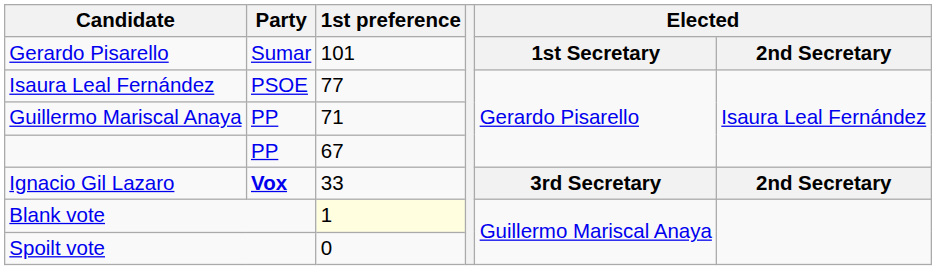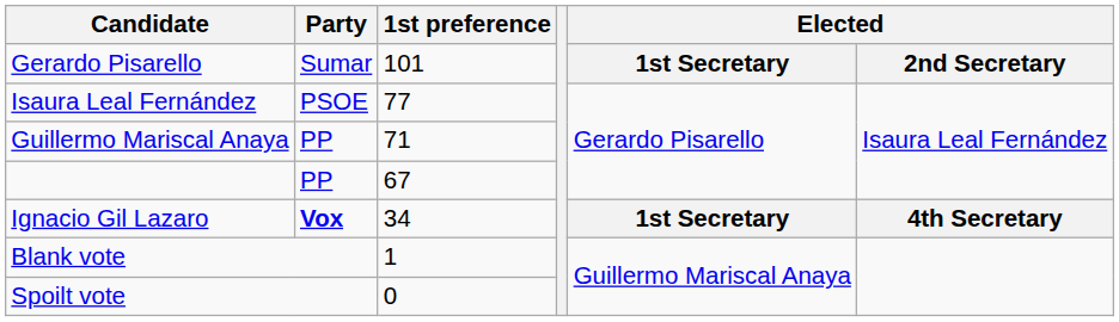Ignacio Gil Lazaro | 1st preference: 33 -> 34
Ignacio Gil Lazaro | column 5: 3rd Secretary -> 1st Secretary
Ignacio Gil Lazaro | column 6: 2nd Secretary -> 4th Secretary
Blank vote | 1st preference: lightyellow background -> no background
